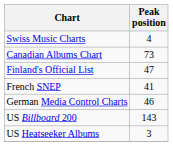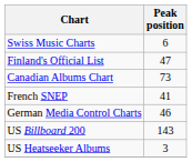Swiss Music Charts | Peak position: 4 -> 6
rows swapped: Canadian Albums Chart <-> Finland's Official List
